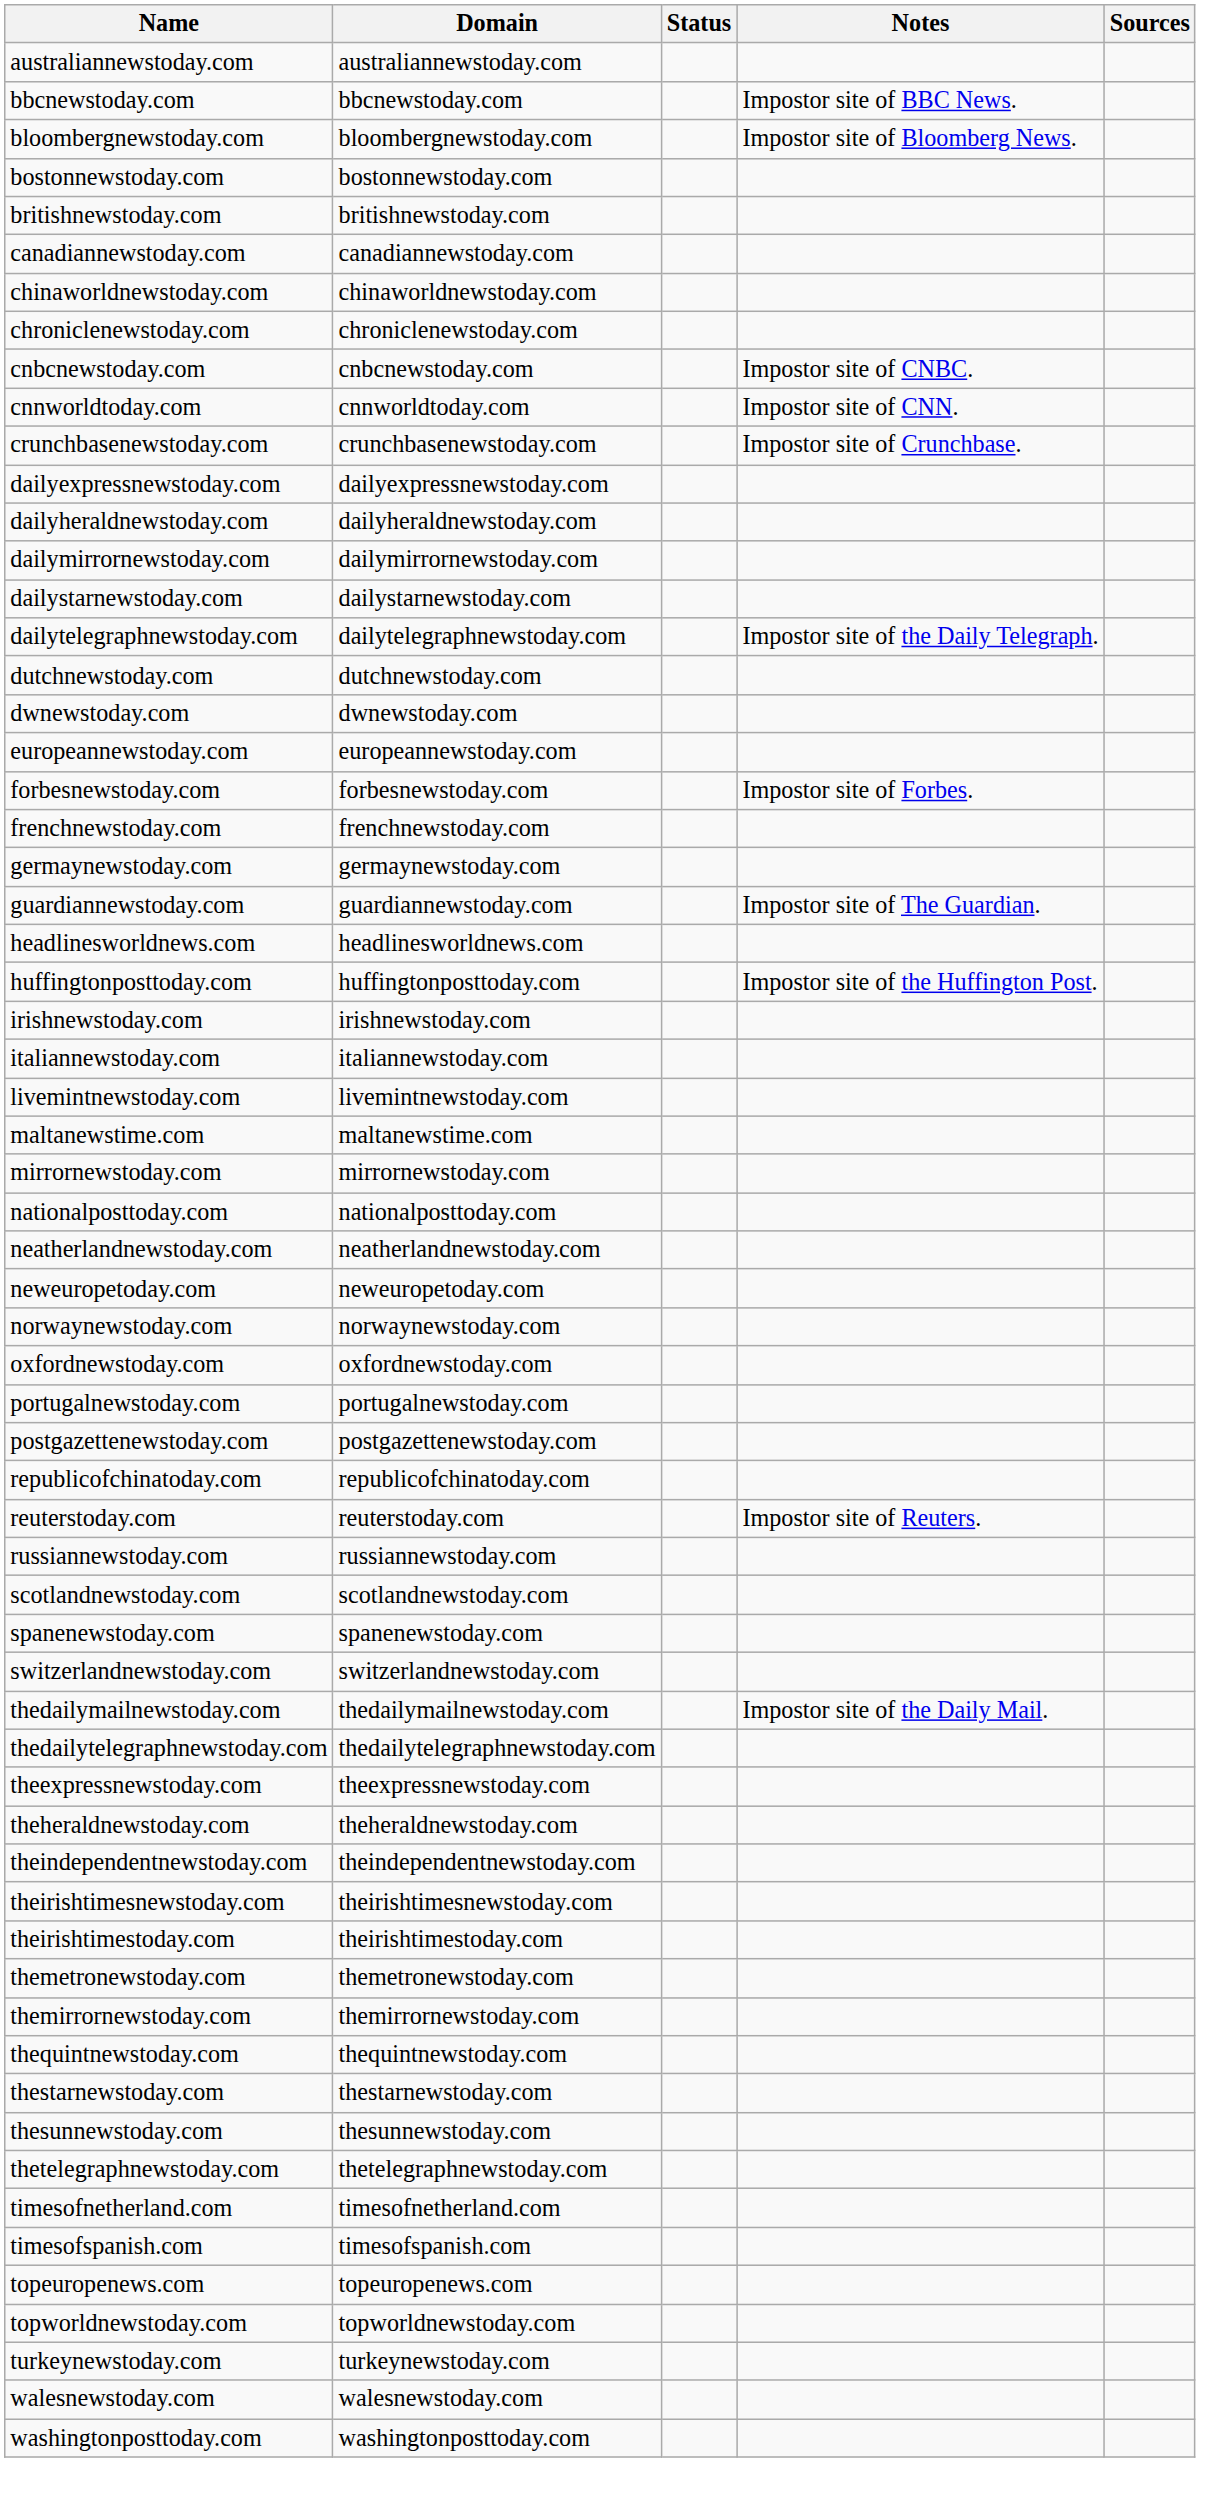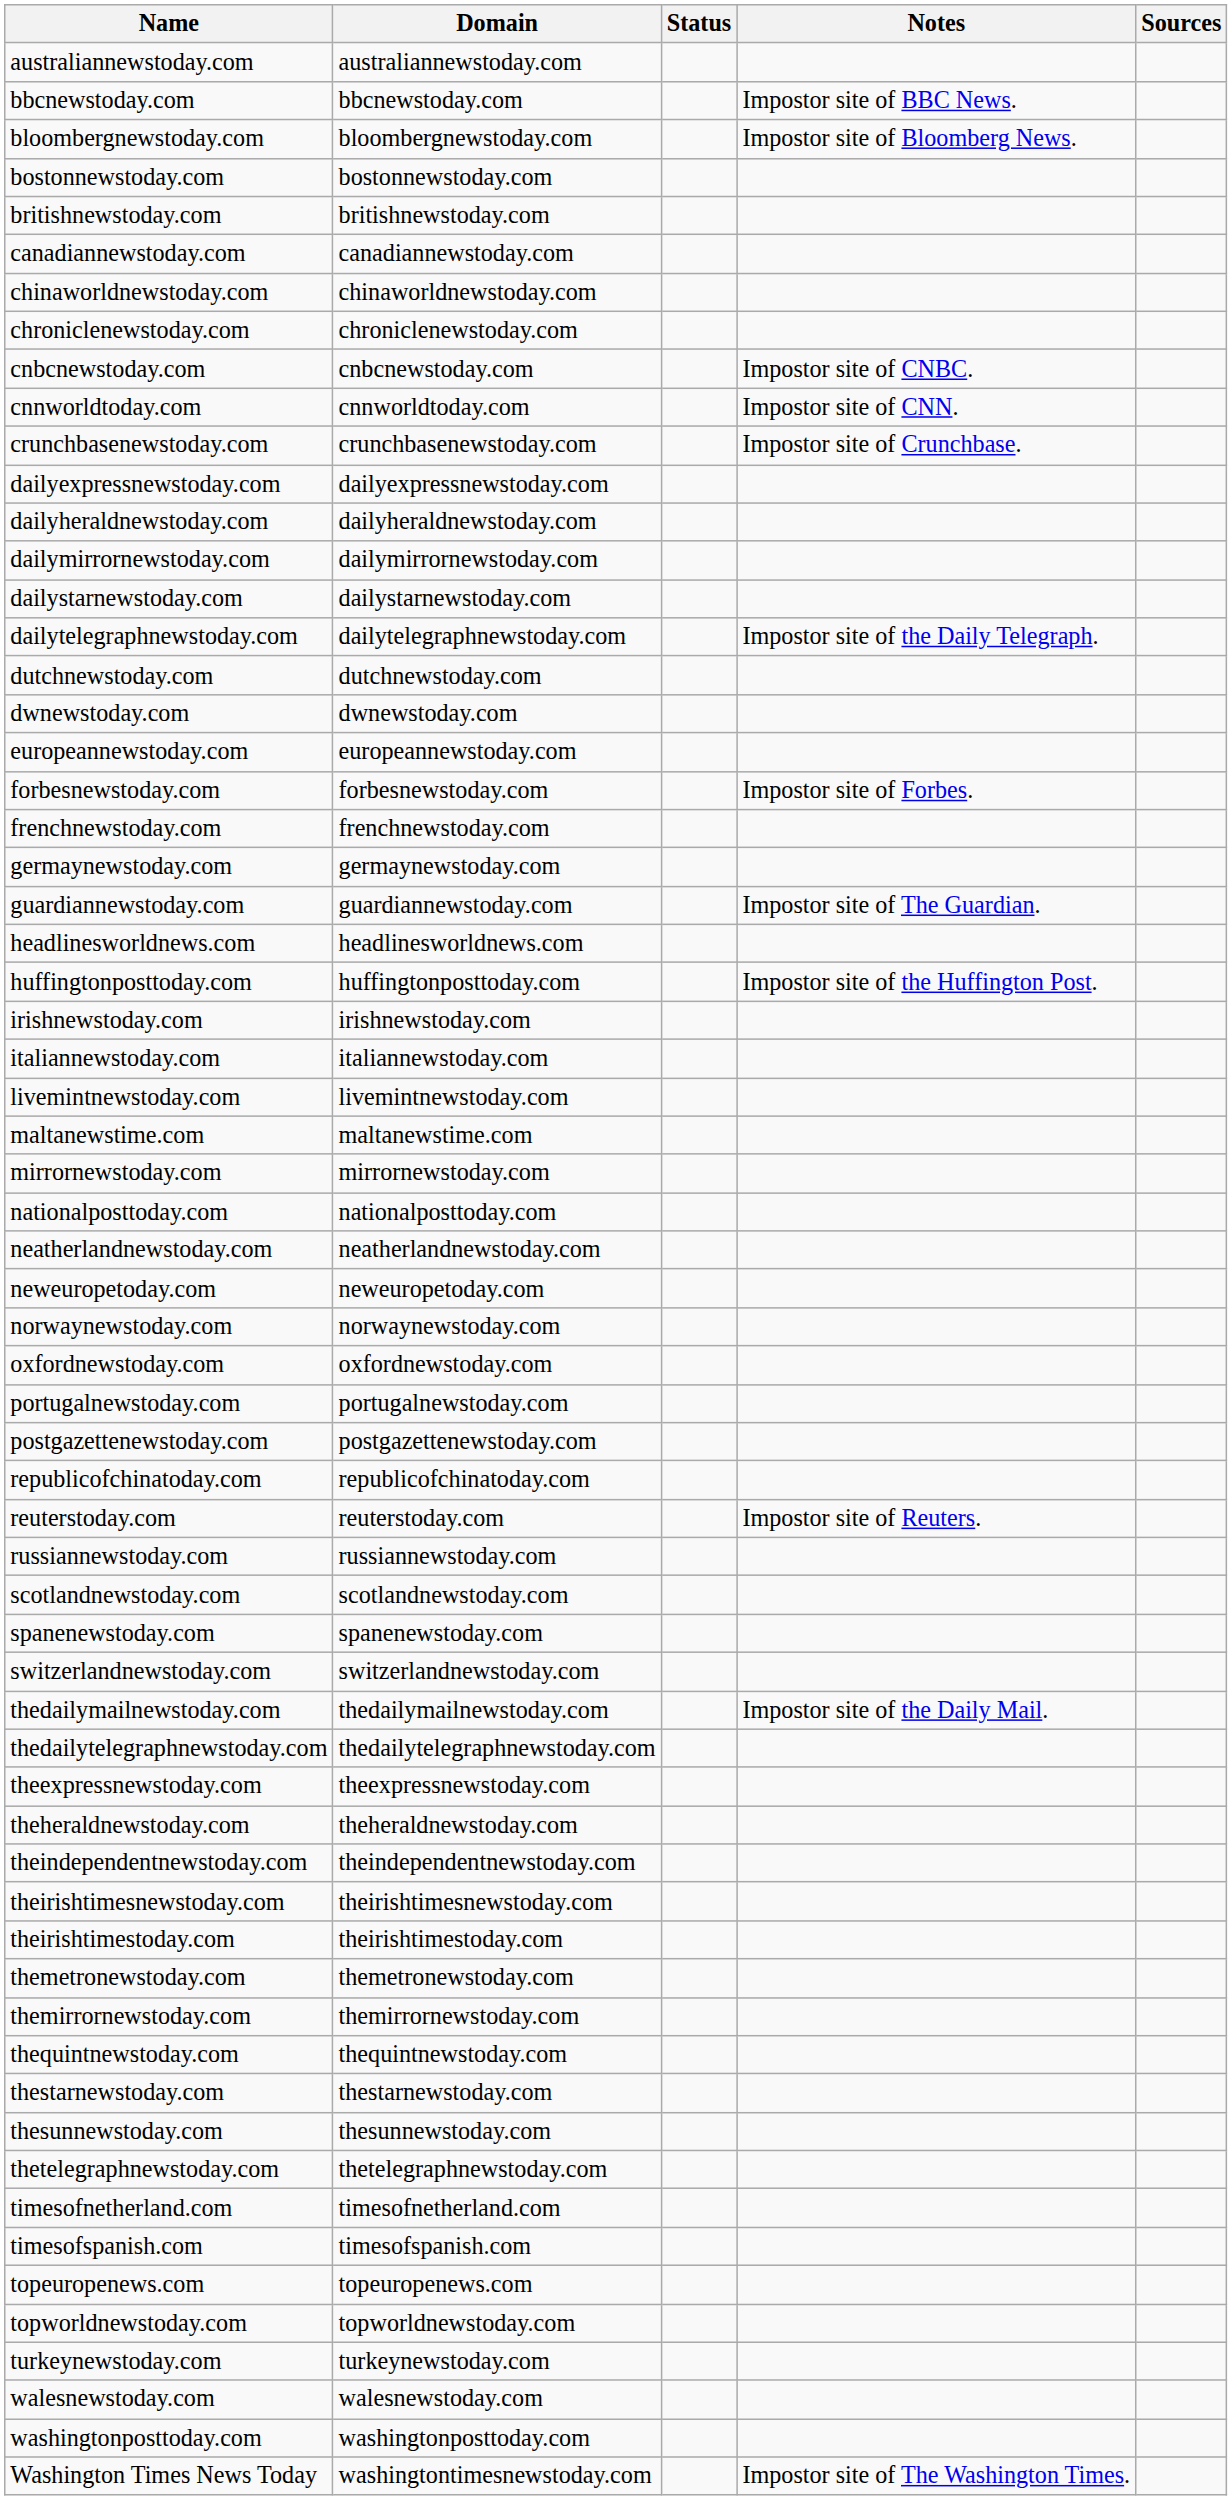+ row: Washington Times News Today | washingtontimesnewstoday.com | Impostor site of The Washington Times.
